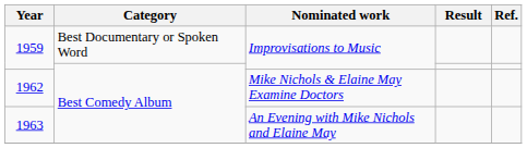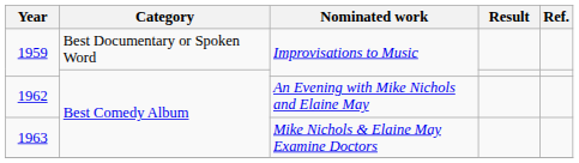1962 | Nominated work: Mike Nichols & Elaine May Examine Doctors -> An Evening with Mike Nichols and Elaine May
1963 | Nominated work: An Evening with Mike Nichols and Elaine May -> Mike Nichols & Elaine May Examine Doctors
